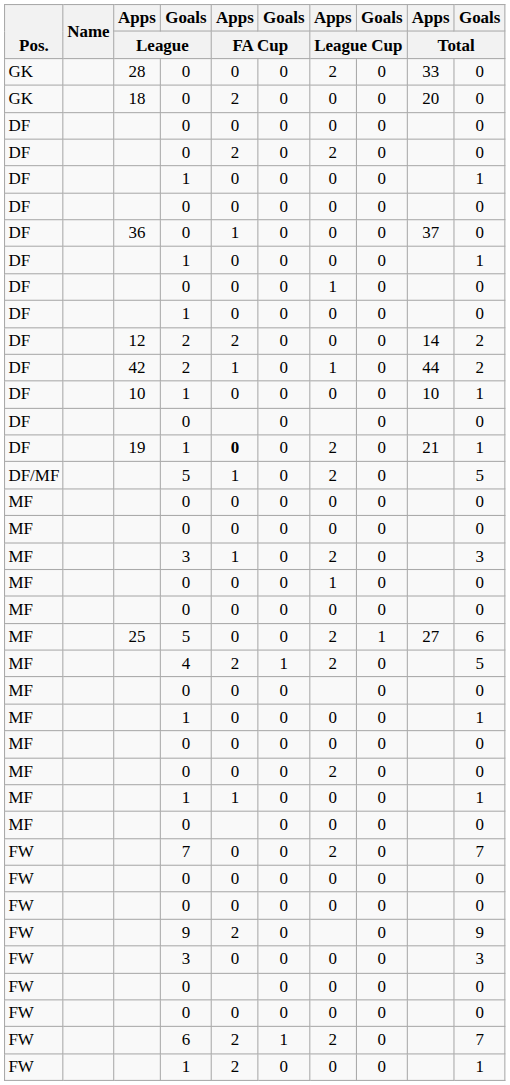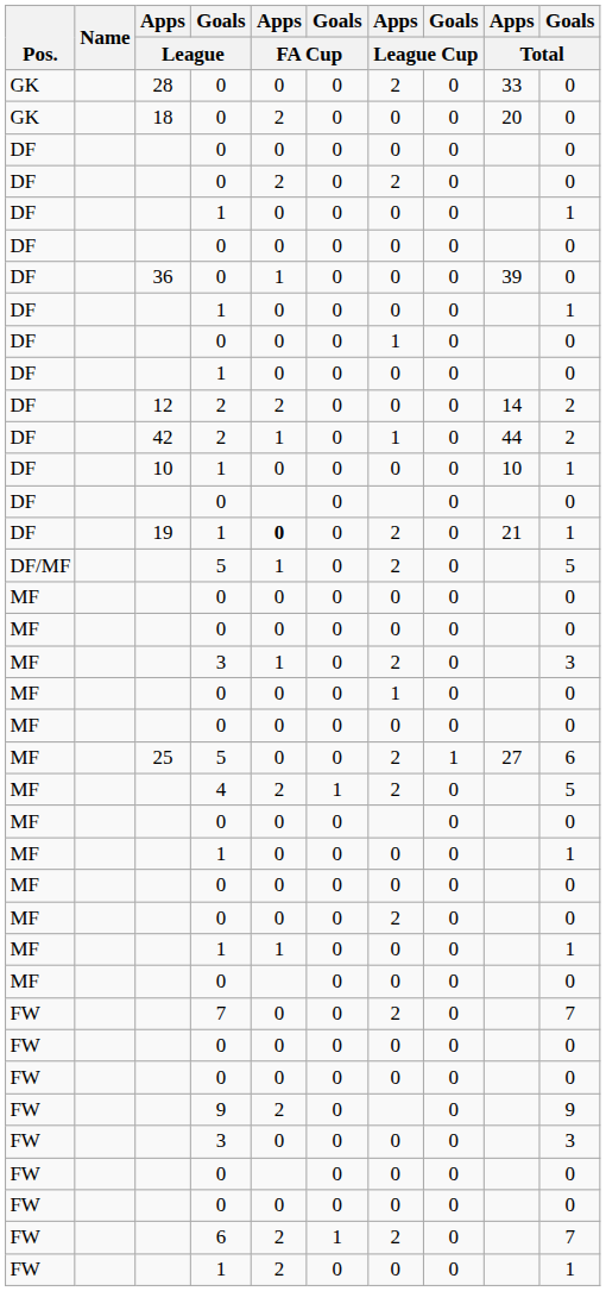36 | Apps / Total: 37 -> 39
